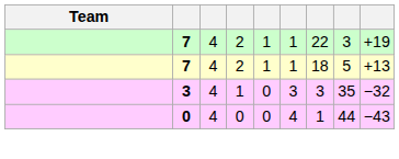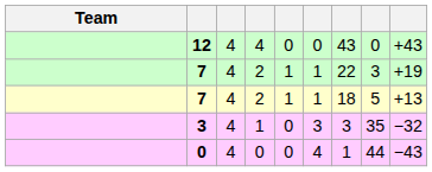+ row: 12 | 4 | 4 | 0 | 0 | 43 | 0 | +43
